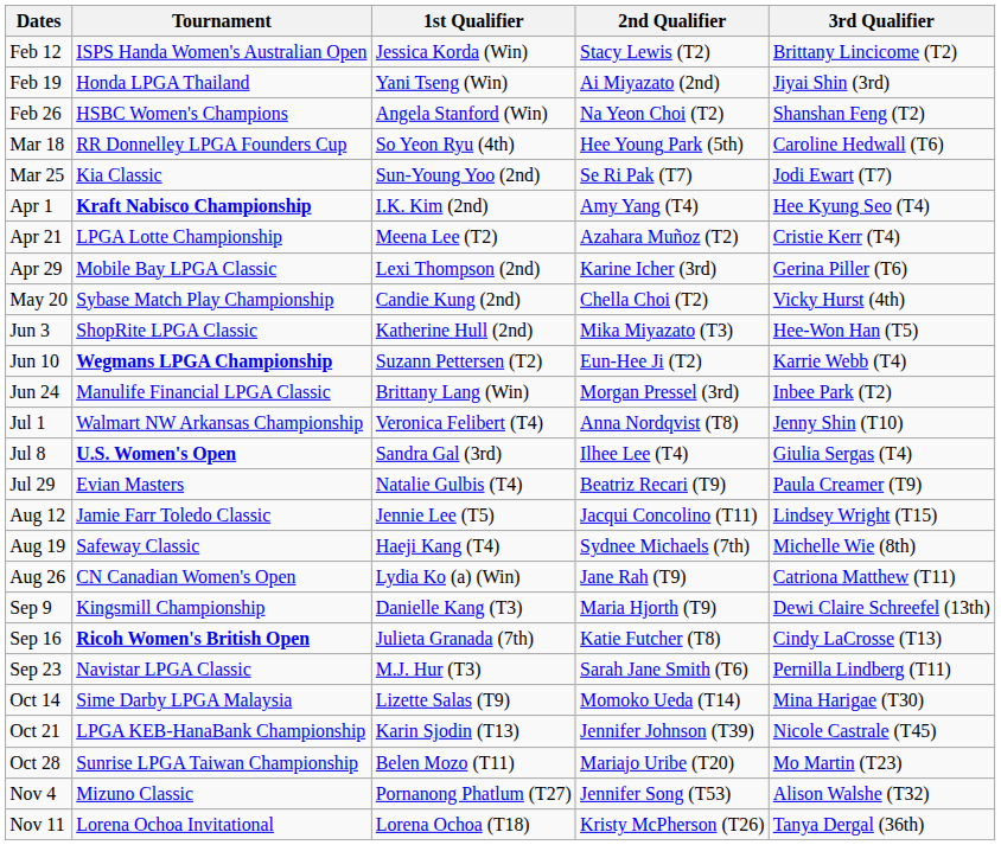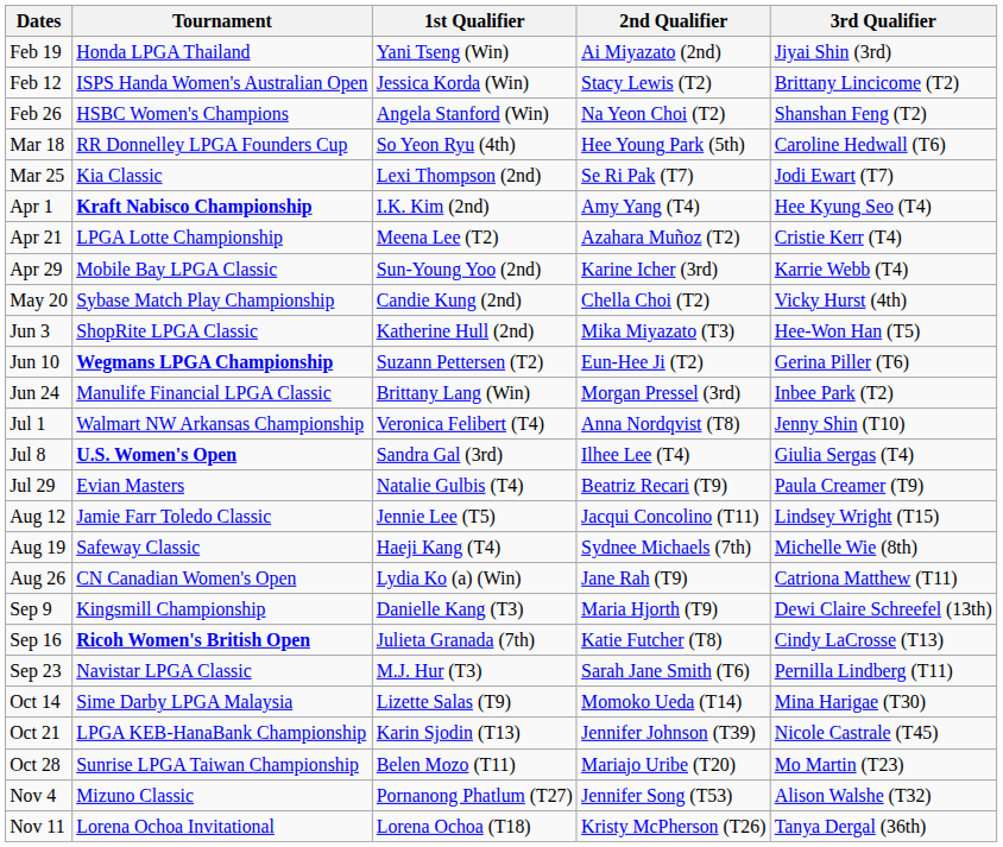rows swapped: Feb 12 <-> Feb 19
Mar 25 | 1st Qualifier: Sun-Young Yoo (2nd) -> Lexi Thompson (2nd)
Apr 29 | 1st Qualifier: Lexi Thompson (2nd) -> Sun-Young Yoo (2nd)
Apr 29 | 3rd Qualifier: Gerina Piller (T6) -> Karrie Webb (T4)
Jun 10 | 3rd Qualifier: Karrie Webb (T4) -> Gerina Piller (T6)
